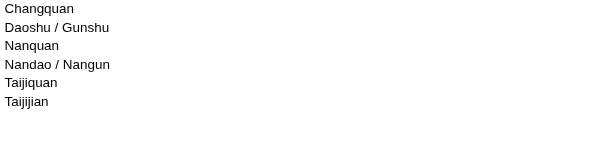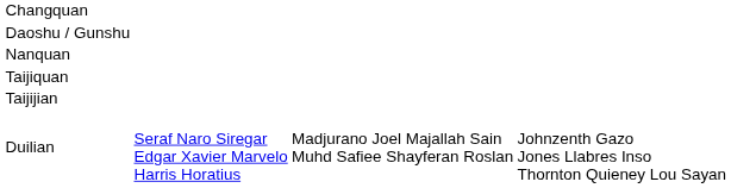- row: Nandao / Nangun
+ row: Duilian | Seraf Naro Siregar Edgar Xavier Marvelo Harris Horatius | Madjurano Joel Majallah Sain Muhd Safiee Shayferan Roslan | Johnzenth Gazo Jones Llabres Inso Thornton Quieney Lou Sayan
